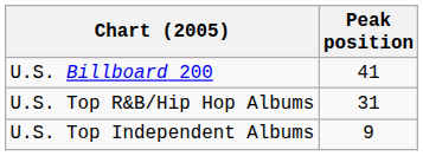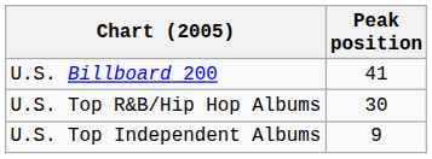U.S. Top R&B/Hip Hop Albums | Peak position: 31 -> 30
